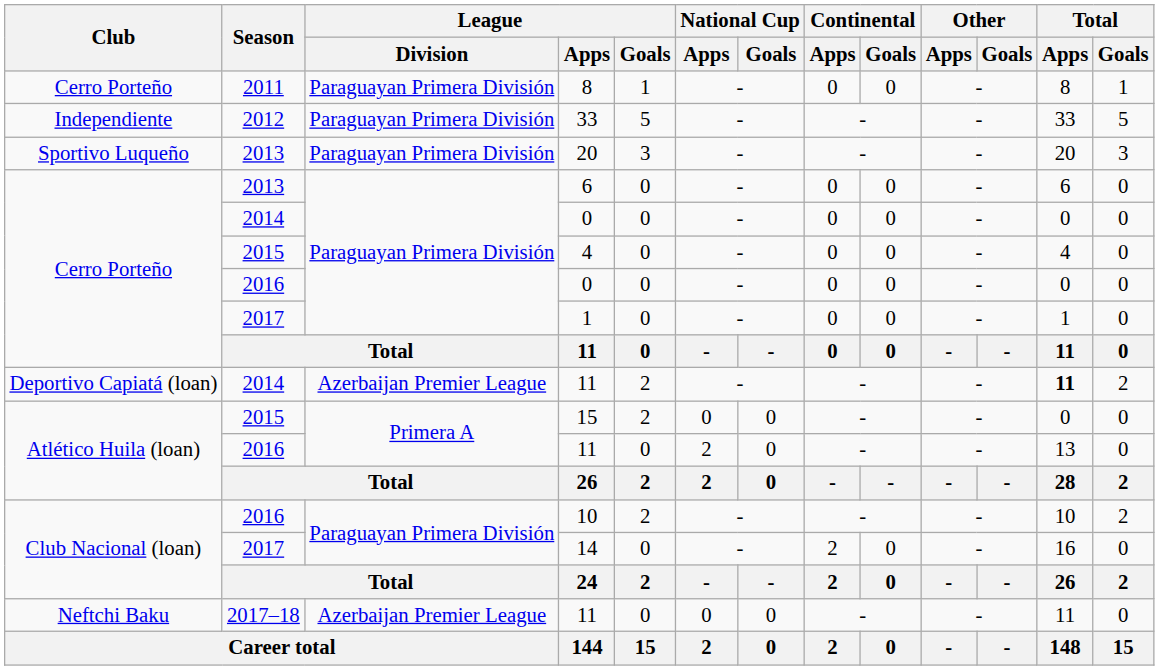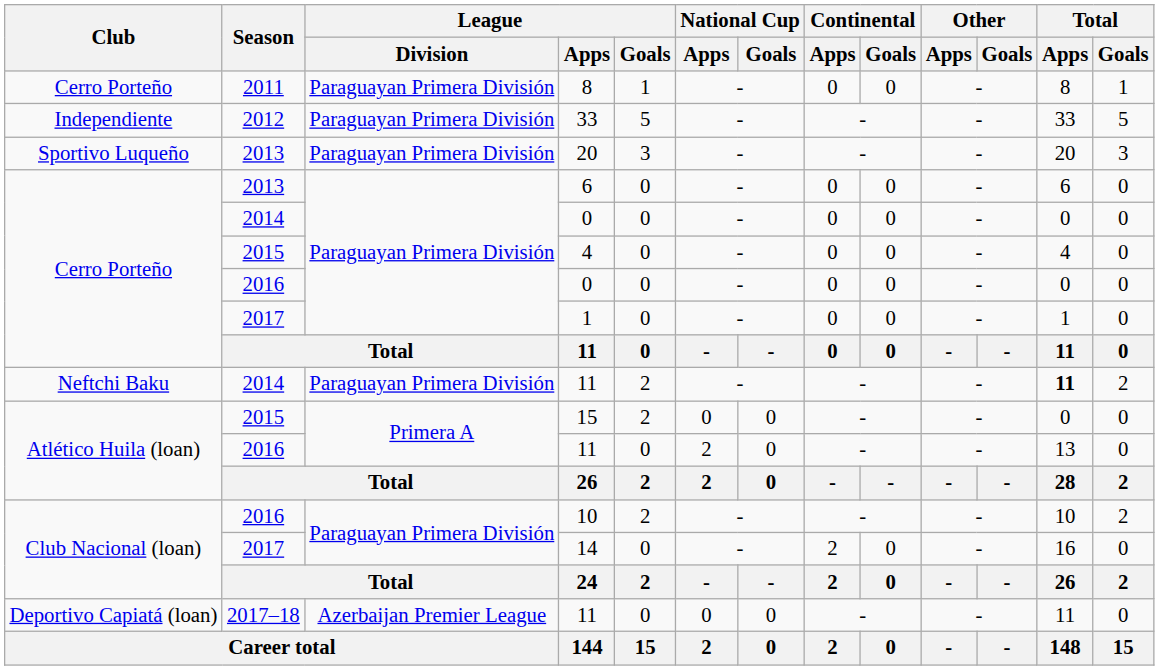2014 / 11 | Club: Deportivo Capiatá (loan) -> Neftchi Baku
2014 / 11 | League / Division: Azerbaijan Premier League -> Paraguayan Primera División
2017–18 / 11 | Club: Neftchi Baku -> Deportivo Capiatá (loan)
